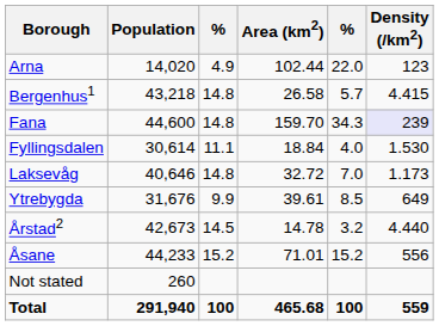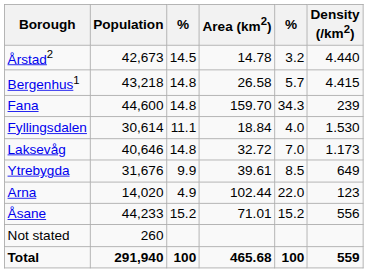rows swapped: Arna <-> Årstad2
Fana | Density (/km2): lavender background -> no background
